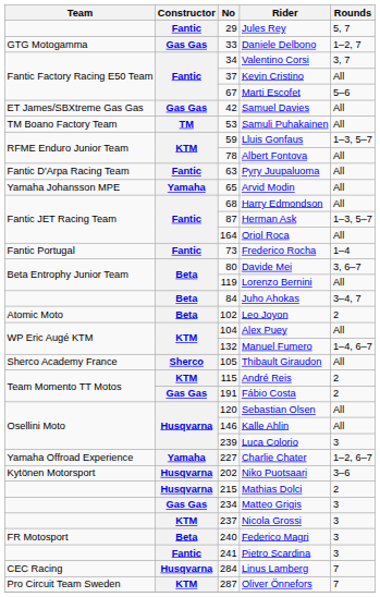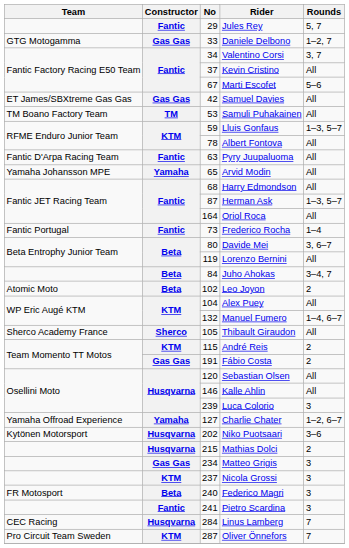Charlie Chater | No: 227 -> 127
